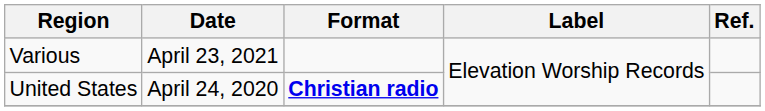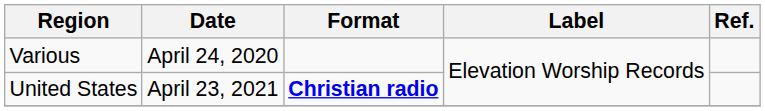Various | Date: April 23, 2021 -> April 24, 2020
United States | Date: April 24, 2020 -> April 23, 2021
